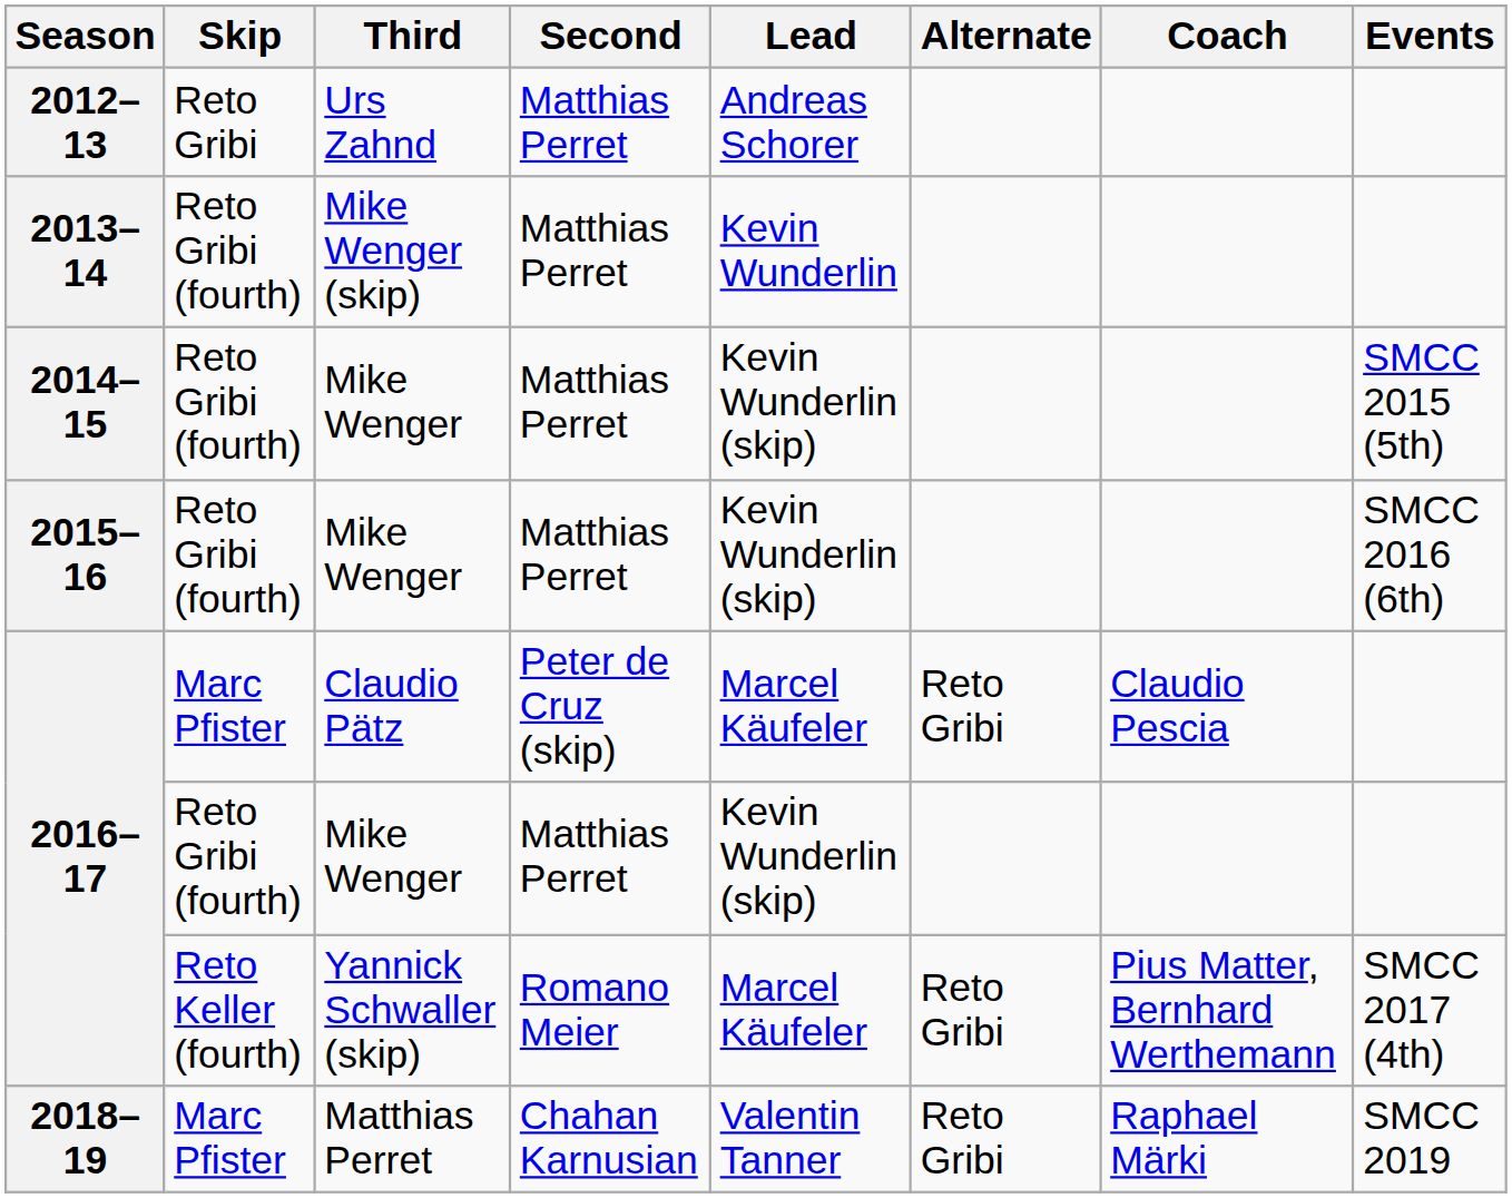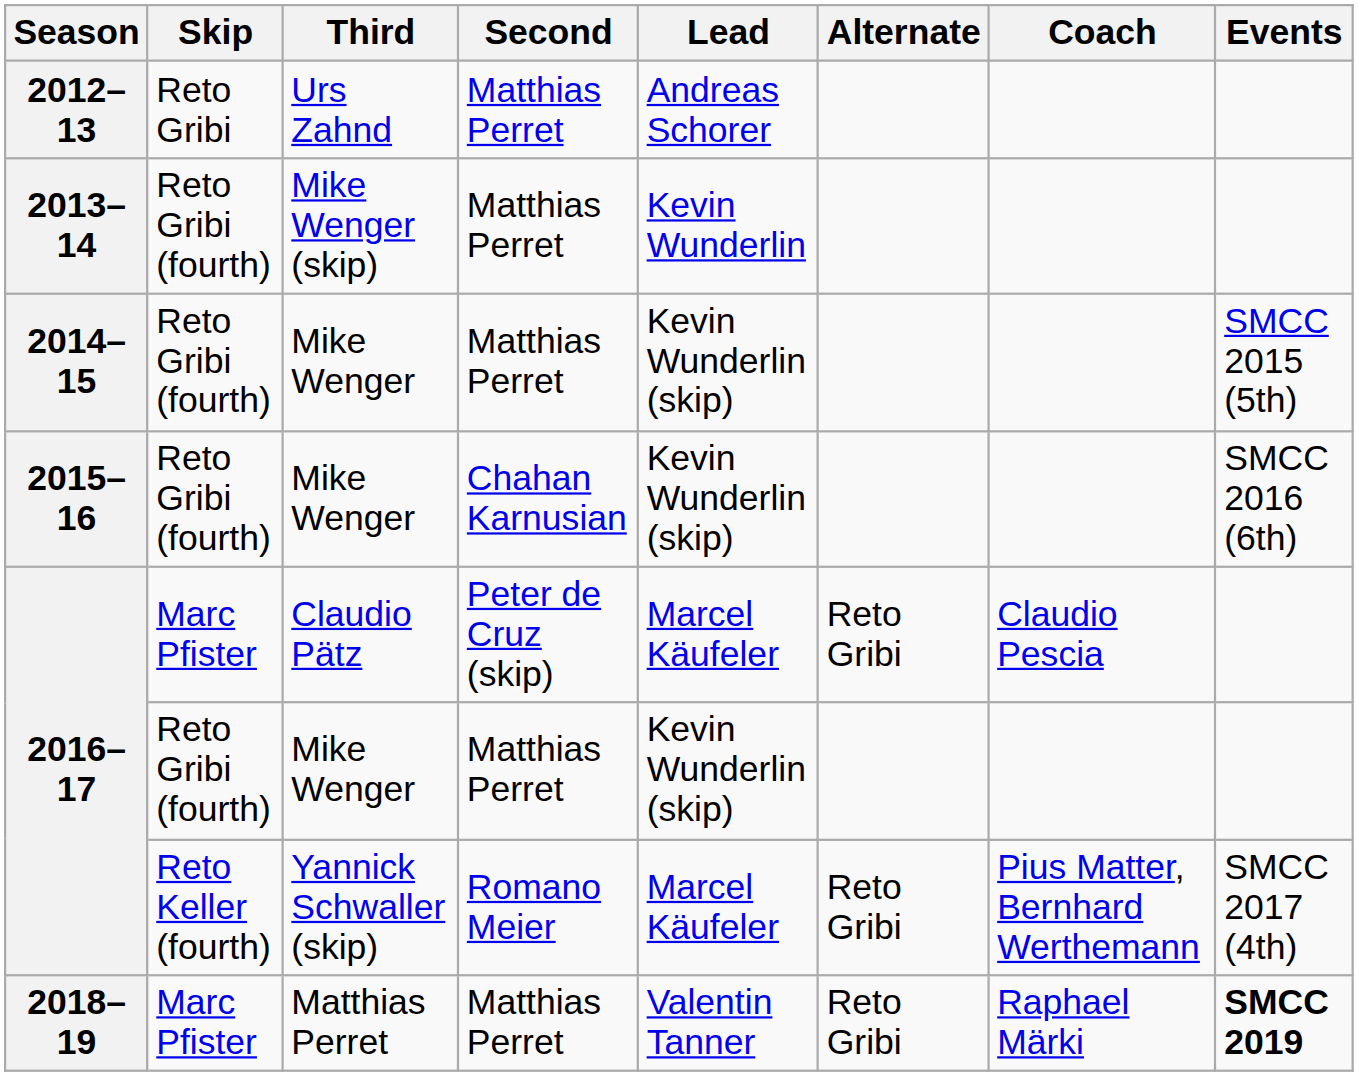2015–16 | Second: Matthias Perret -> Chahan Karnusian
2018–19 | Second: Chahan Karnusian -> Matthias Perret
2018–19 | Events: normal -> bold
